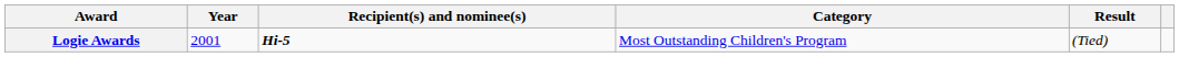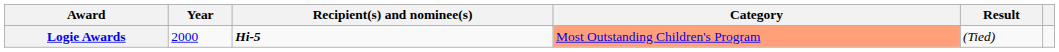Logie Awards | Year: 2001 -> 2000
Logie Awards | Category: no background -> lightsalmon background
